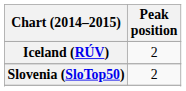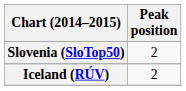rows swapped: Iceland (RÚV) <-> Slovenia (SloTop50)
